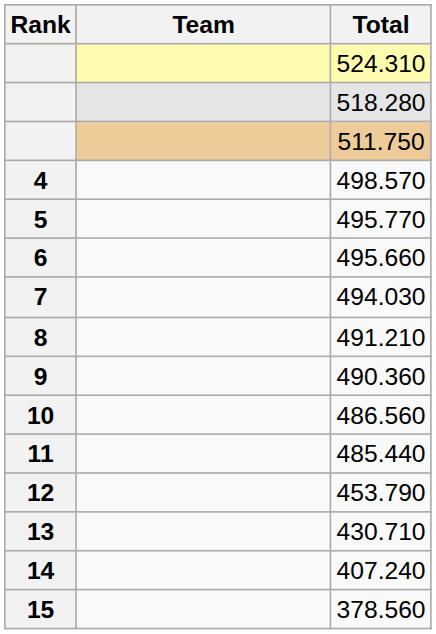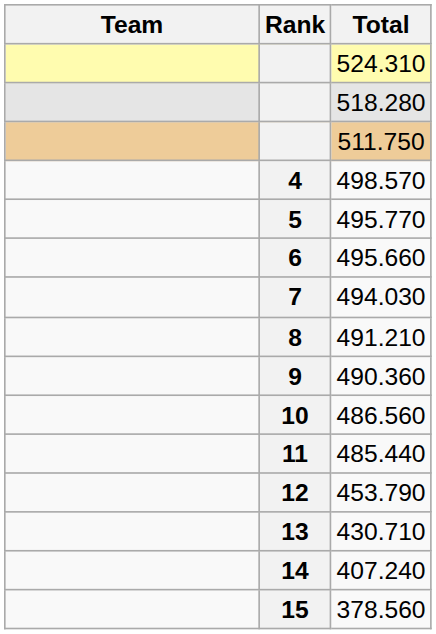columns swapped: Rank <-> Team
